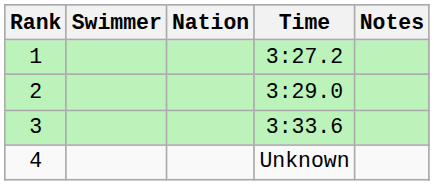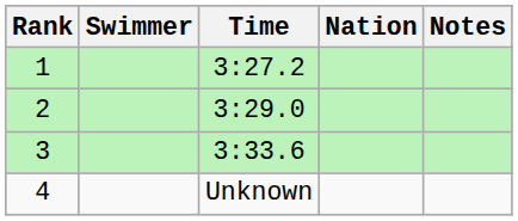columns swapped: Nation <-> Time
